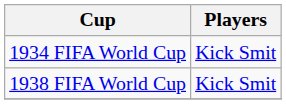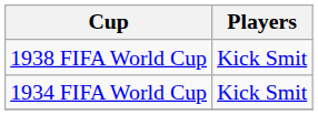rows swapped: 1934 FIFA World Cup <-> 1938 FIFA World Cup
